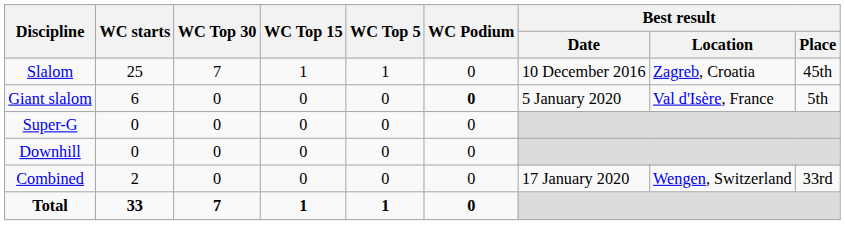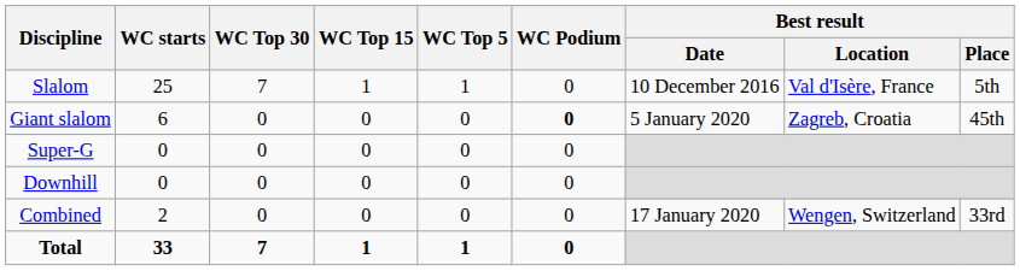Slalom | Best result / Location: Zagreb, Croatia -> Val d'Isère, France
Slalom | Best result / Place: 45th -> 5th
Giant slalom | Best result / Location: Val d'Isère, France -> Zagreb, Croatia
Giant slalom | Best result / Place: 5th -> 45th
